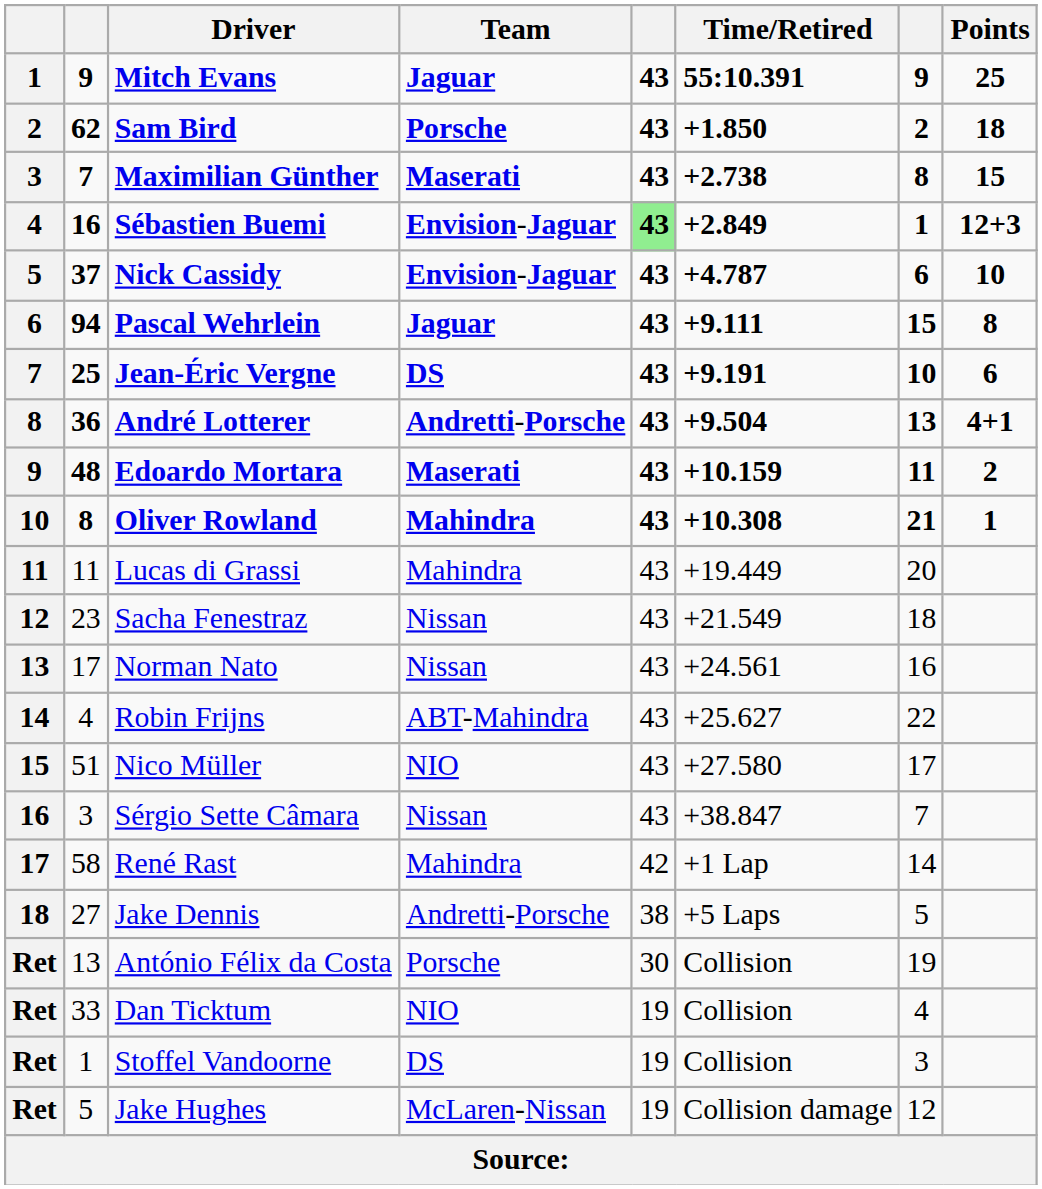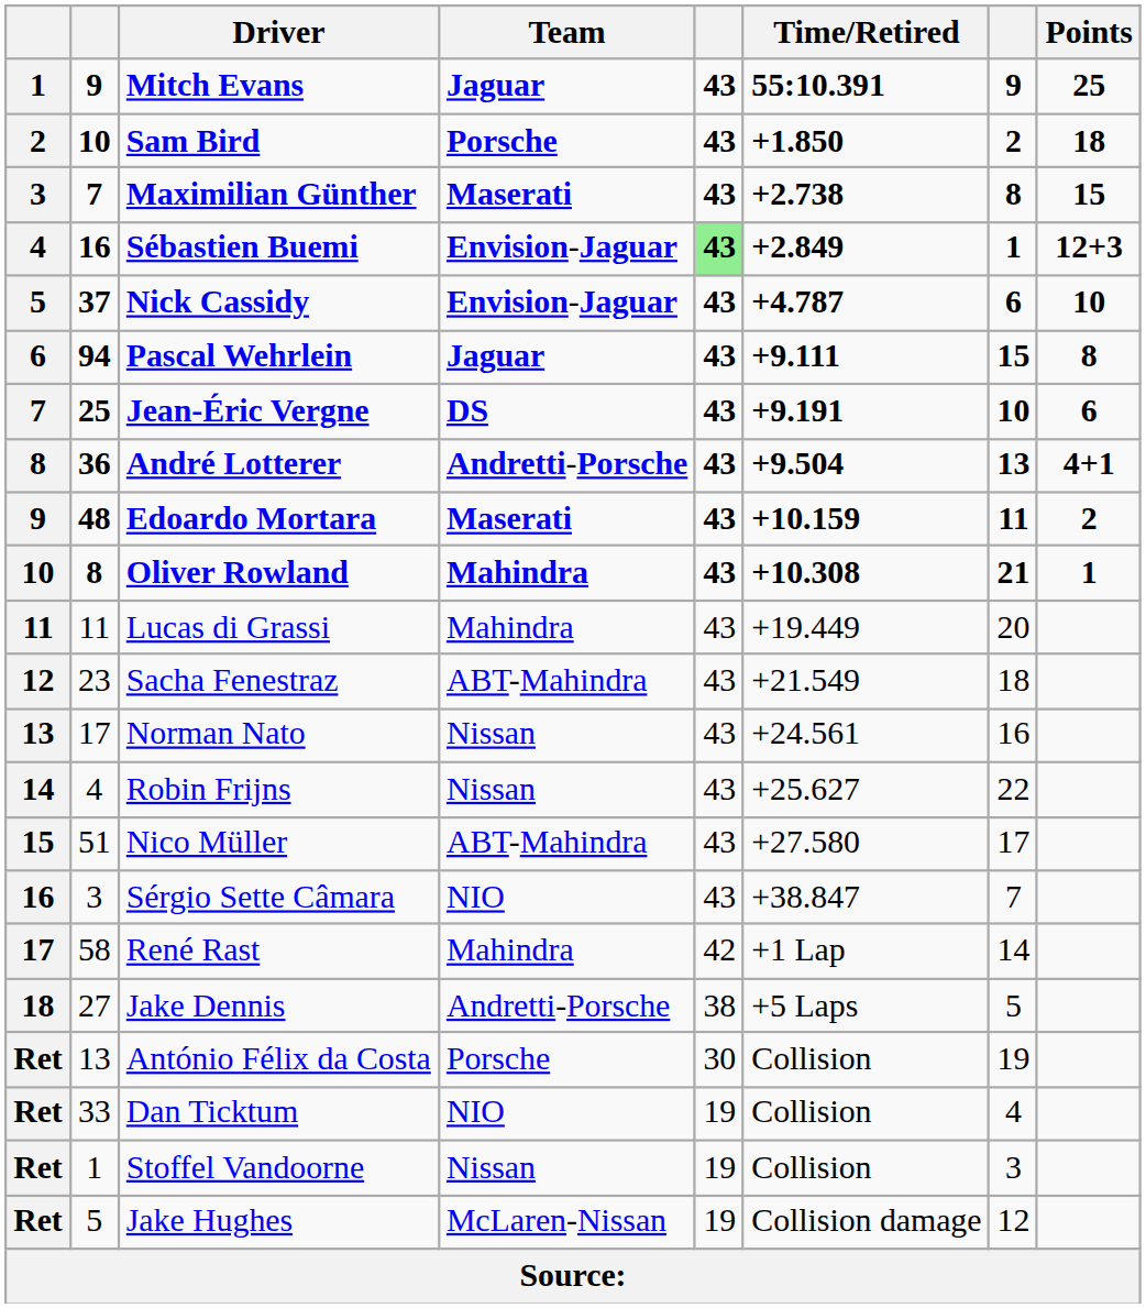Sam Bird | column 2: 62 -> 10
Sacha Fenestraz | Team: Nissan -> ABT-Mahindra
Robin Frijns | Team: ABT-Mahindra -> Nissan
Nico Müller | Team: NIO -> ABT-Mahindra
Sérgio Sette Câmara | Team: Nissan -> NIO
Stoffel Vandoorne | Team: DS -> Nissan
